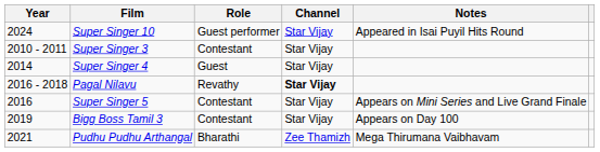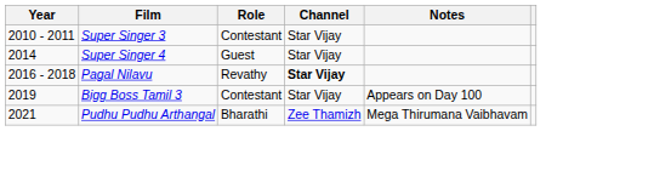- row: 2024 | Super Singer 10 | Guest performer | Star Vijay | Appeared in Isai Puyil Hits Round
- row: 2016 | Super Singer 5 | Contestant | Star Vijay | Appears on Mini Series and Live Grand Finale
